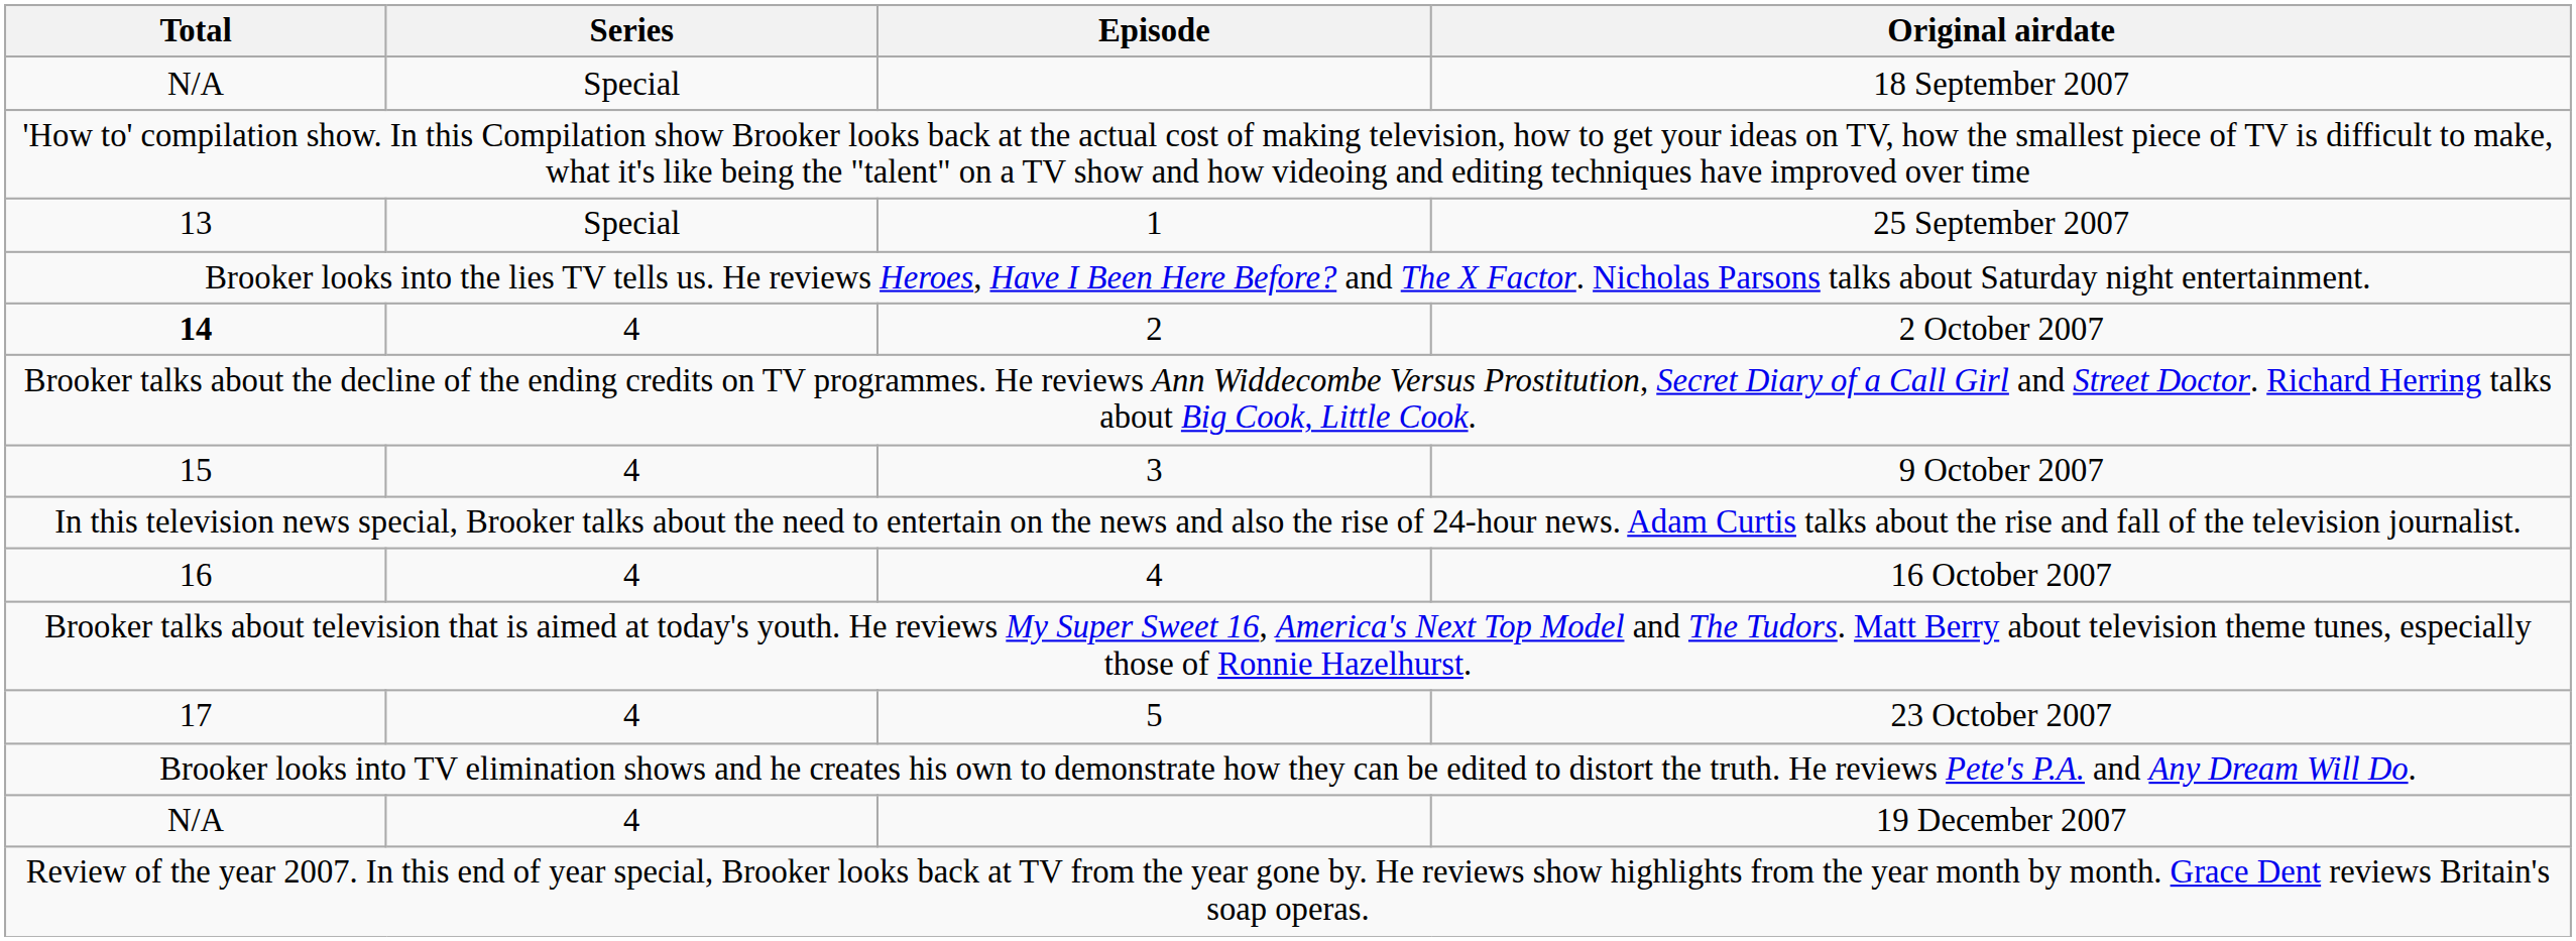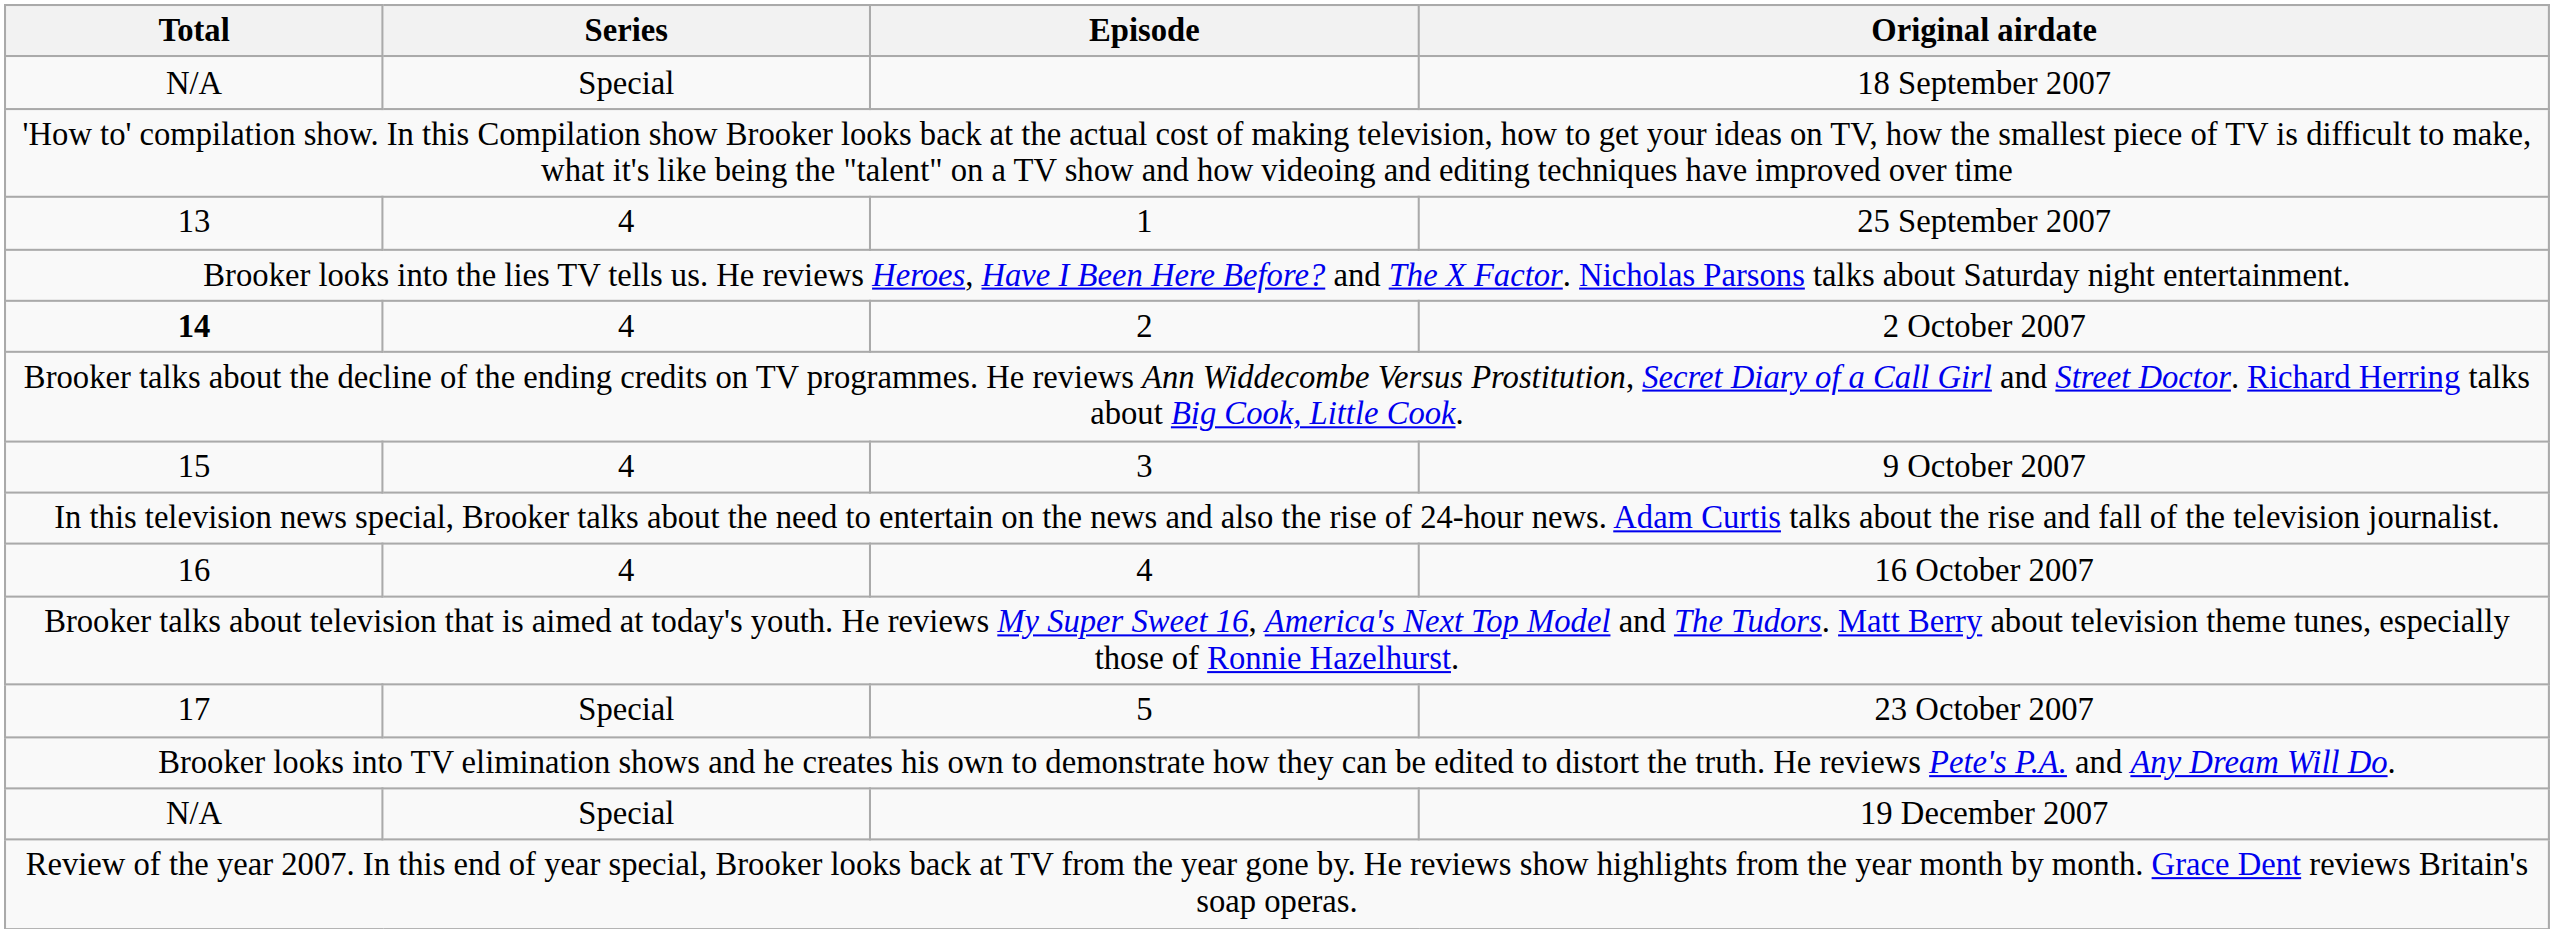25 September 2007 | Series: Special -> 4
23 October 2007 | Series: 4 -> Special
19 December 2007 | Series: 4 -> Special
